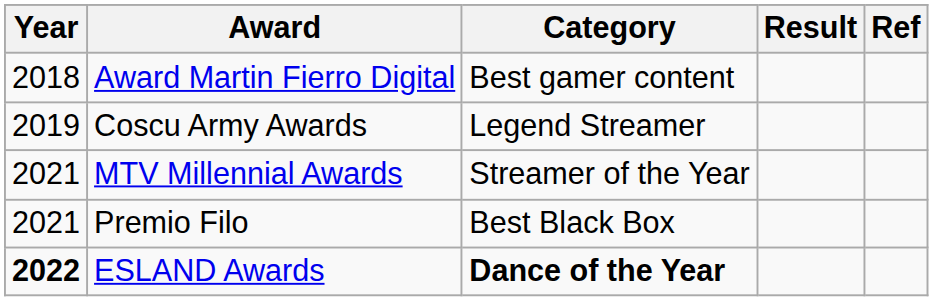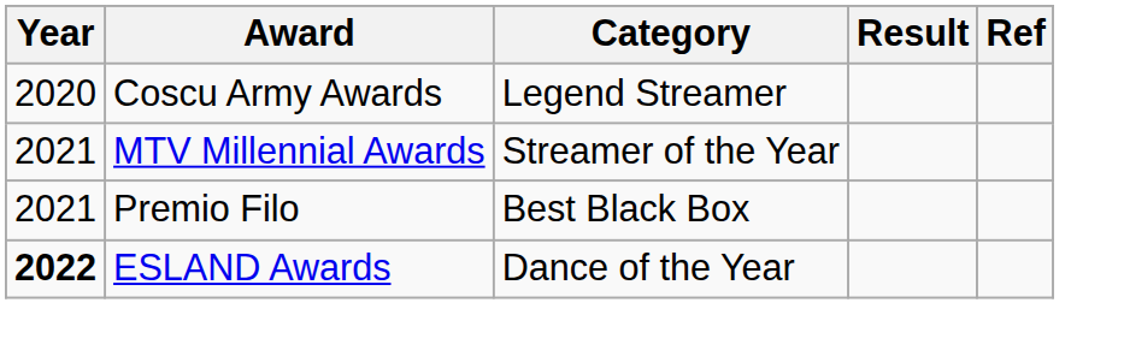- row: 2018 | Award Martin Fierro Digital | Best gamer content
Coscu Army Awards | Year: 2019 -> 2020
ESLAND Awards | Category: bold -> normal
